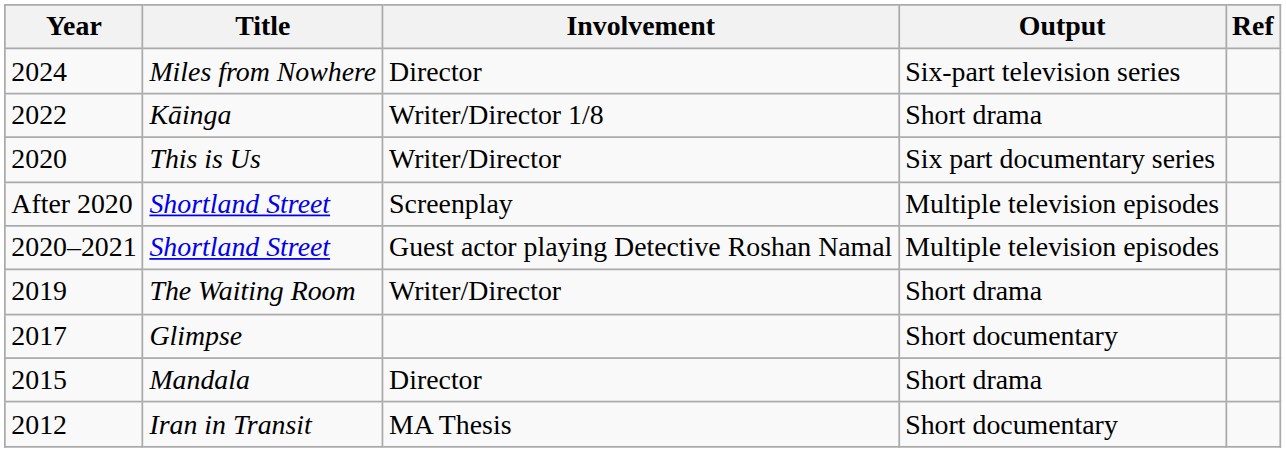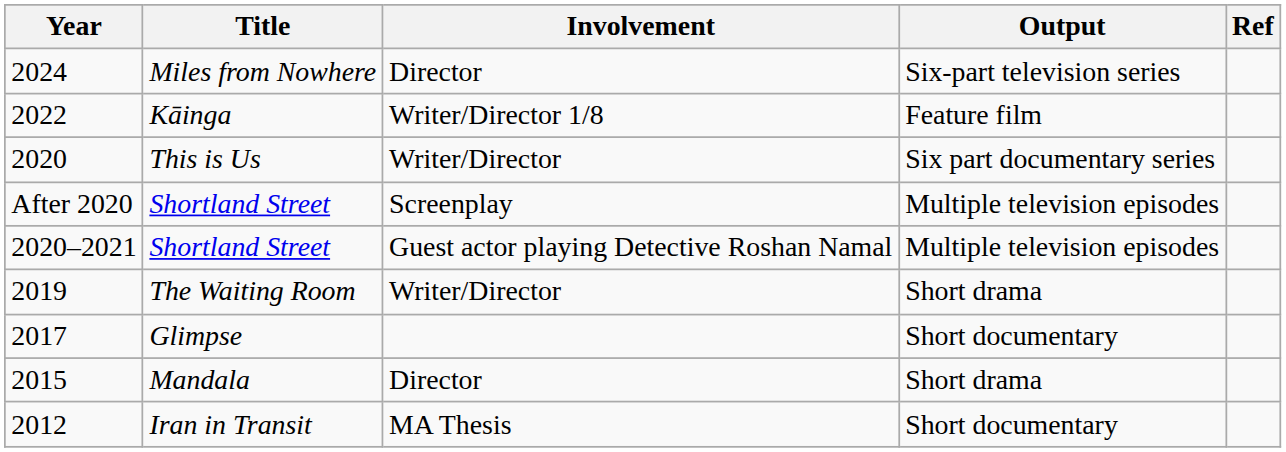2022 | Output: Short drama -> Feature film
